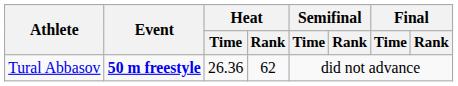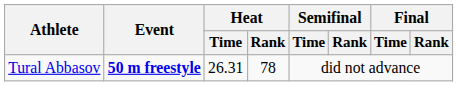Tural Abbasov | Heat / Time: 26.36 -> 26.31
Tural Abbasov | Heat / Rank: 62 -> 78
